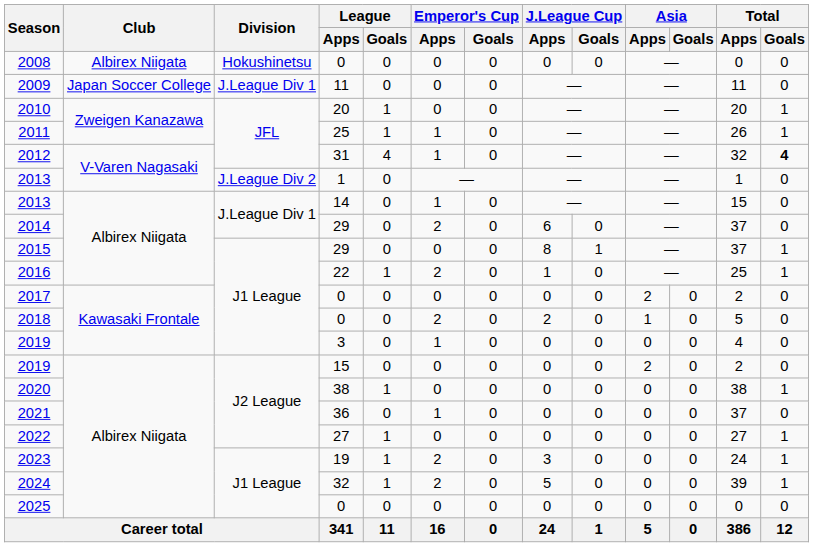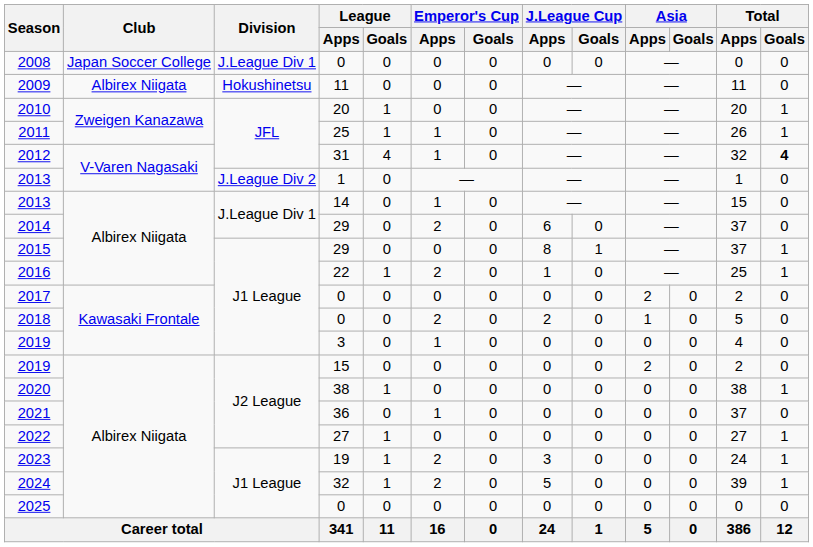2008 | Club: Albirex Niigata -> Japan Soccer College
2008 | Division: Hokushinetsu -> J.League Div 1
2009 | Club: Japan Soccer College -> Albirex Niigata
2009 | Division: J.League Div 1 -> Hokushinetsu
